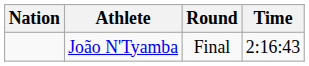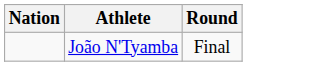- column: Time | 2:16:43
